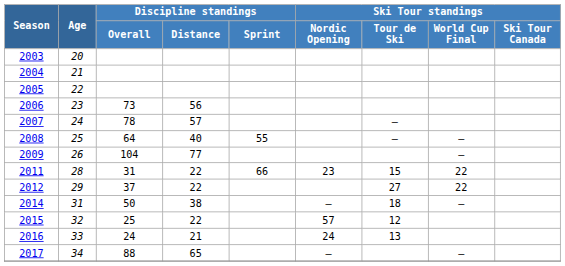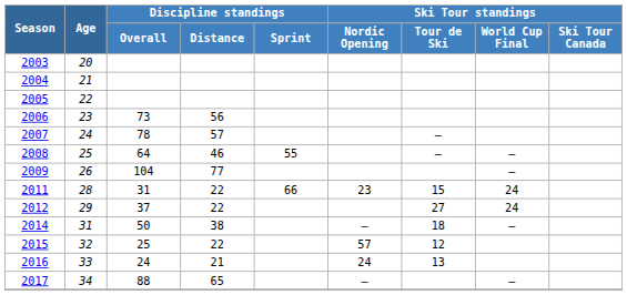2008 | Discipline standings / Distance: 40 -> 46
2011 | Ski Tour standings / World Cup Final: 22 -> 24
2012 | Ski Tour standings / World Cup Final: 22 -> 24
